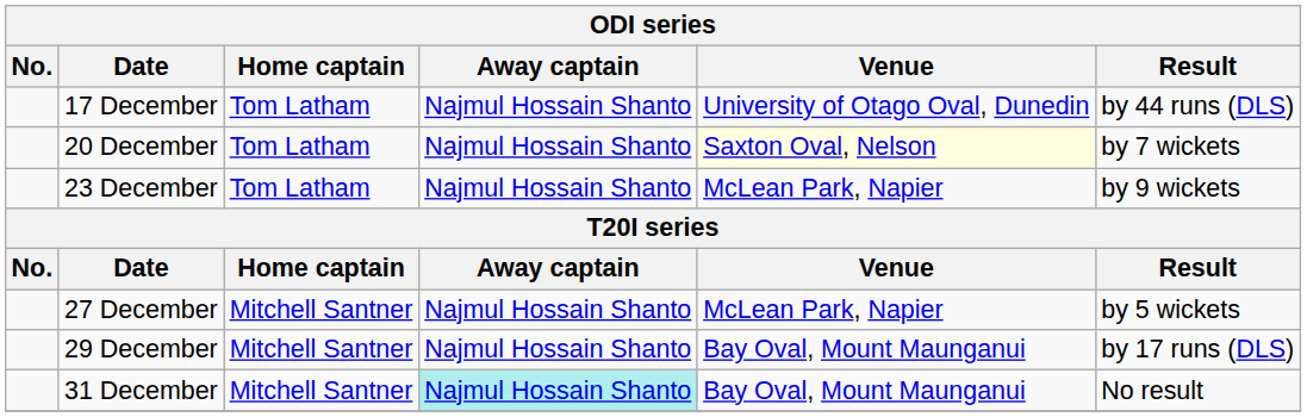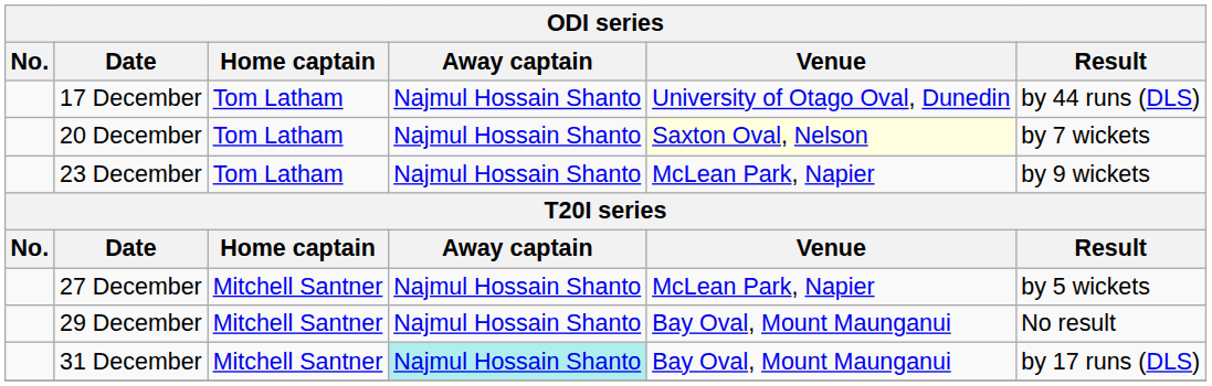29 December | Result: by 17 runs (DLS) -> No result
31 December | Result: No result -> by 17 runs (DLS)
